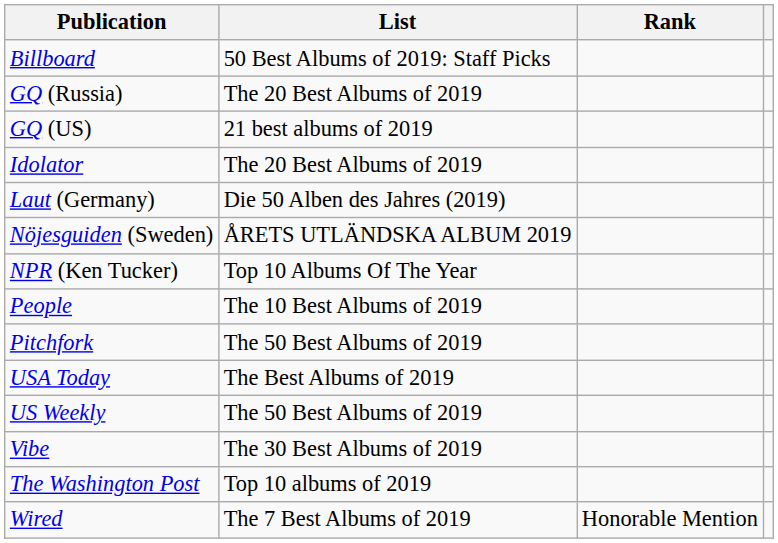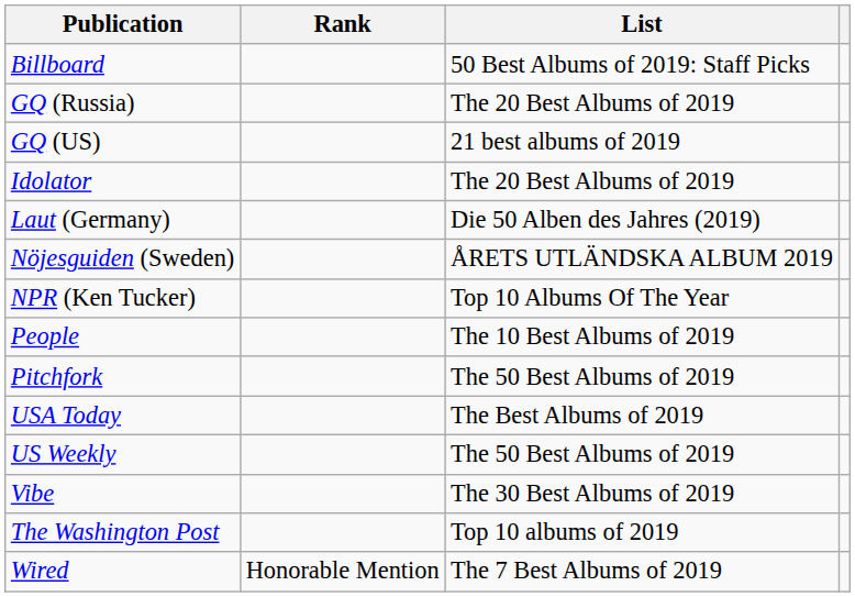columns swapped: List <-> Rank
